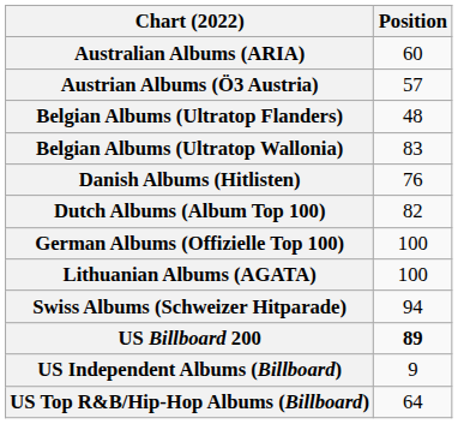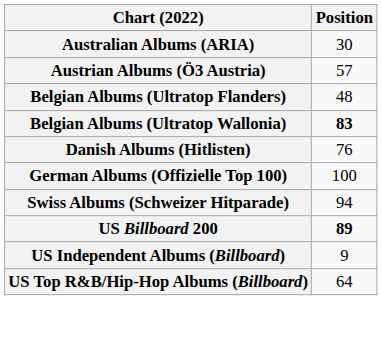Australian Albums (ARIA) | Position: 60 -> 30
Belgian Albums (Ultratop Wallonia) | Position: normal -> bold
- row: Dutch Albums (Album Top 100) | 82
- row: Lithuanian Albums (AGATA) | 100
